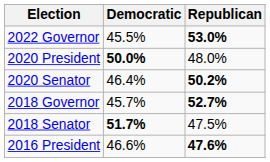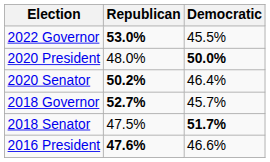columns swapped: Republican <-> Democratic
